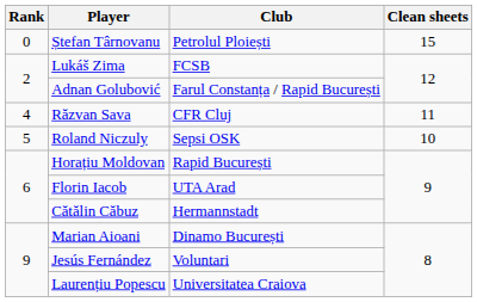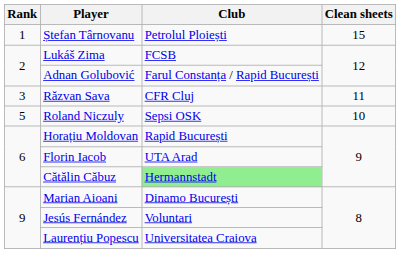Ștefan Târnovanu | Rank: 0 -> 1
Răzvan Sava | Rank: 4 -> 3
Cătălin Căbuz | Club: no background -> lightgreen background
